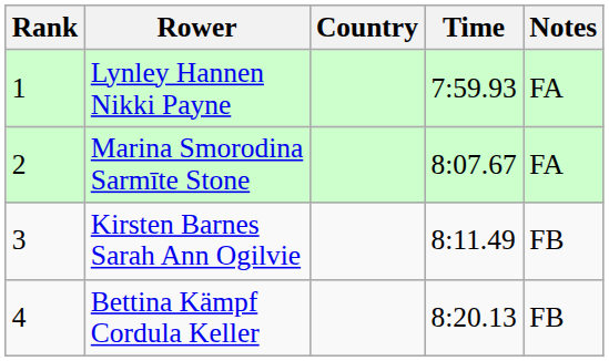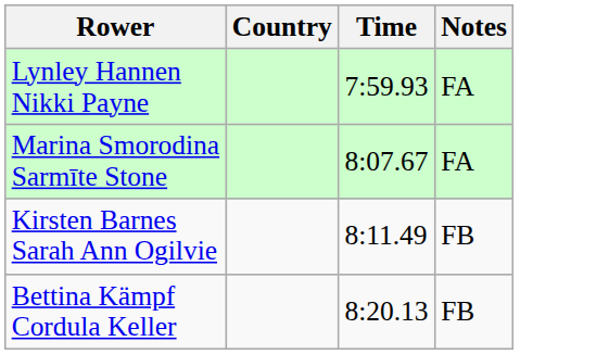- column: Rank | 1 | 2 | 3 | 4
